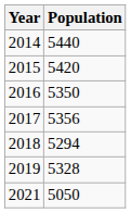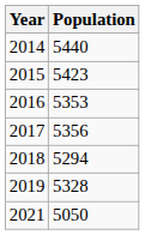2015 | Population: 5420 -> 5423
2016 | Population: 5350 -> 5353
